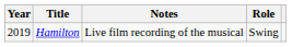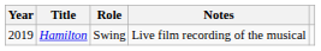columns swapped: Role <-> Notes
